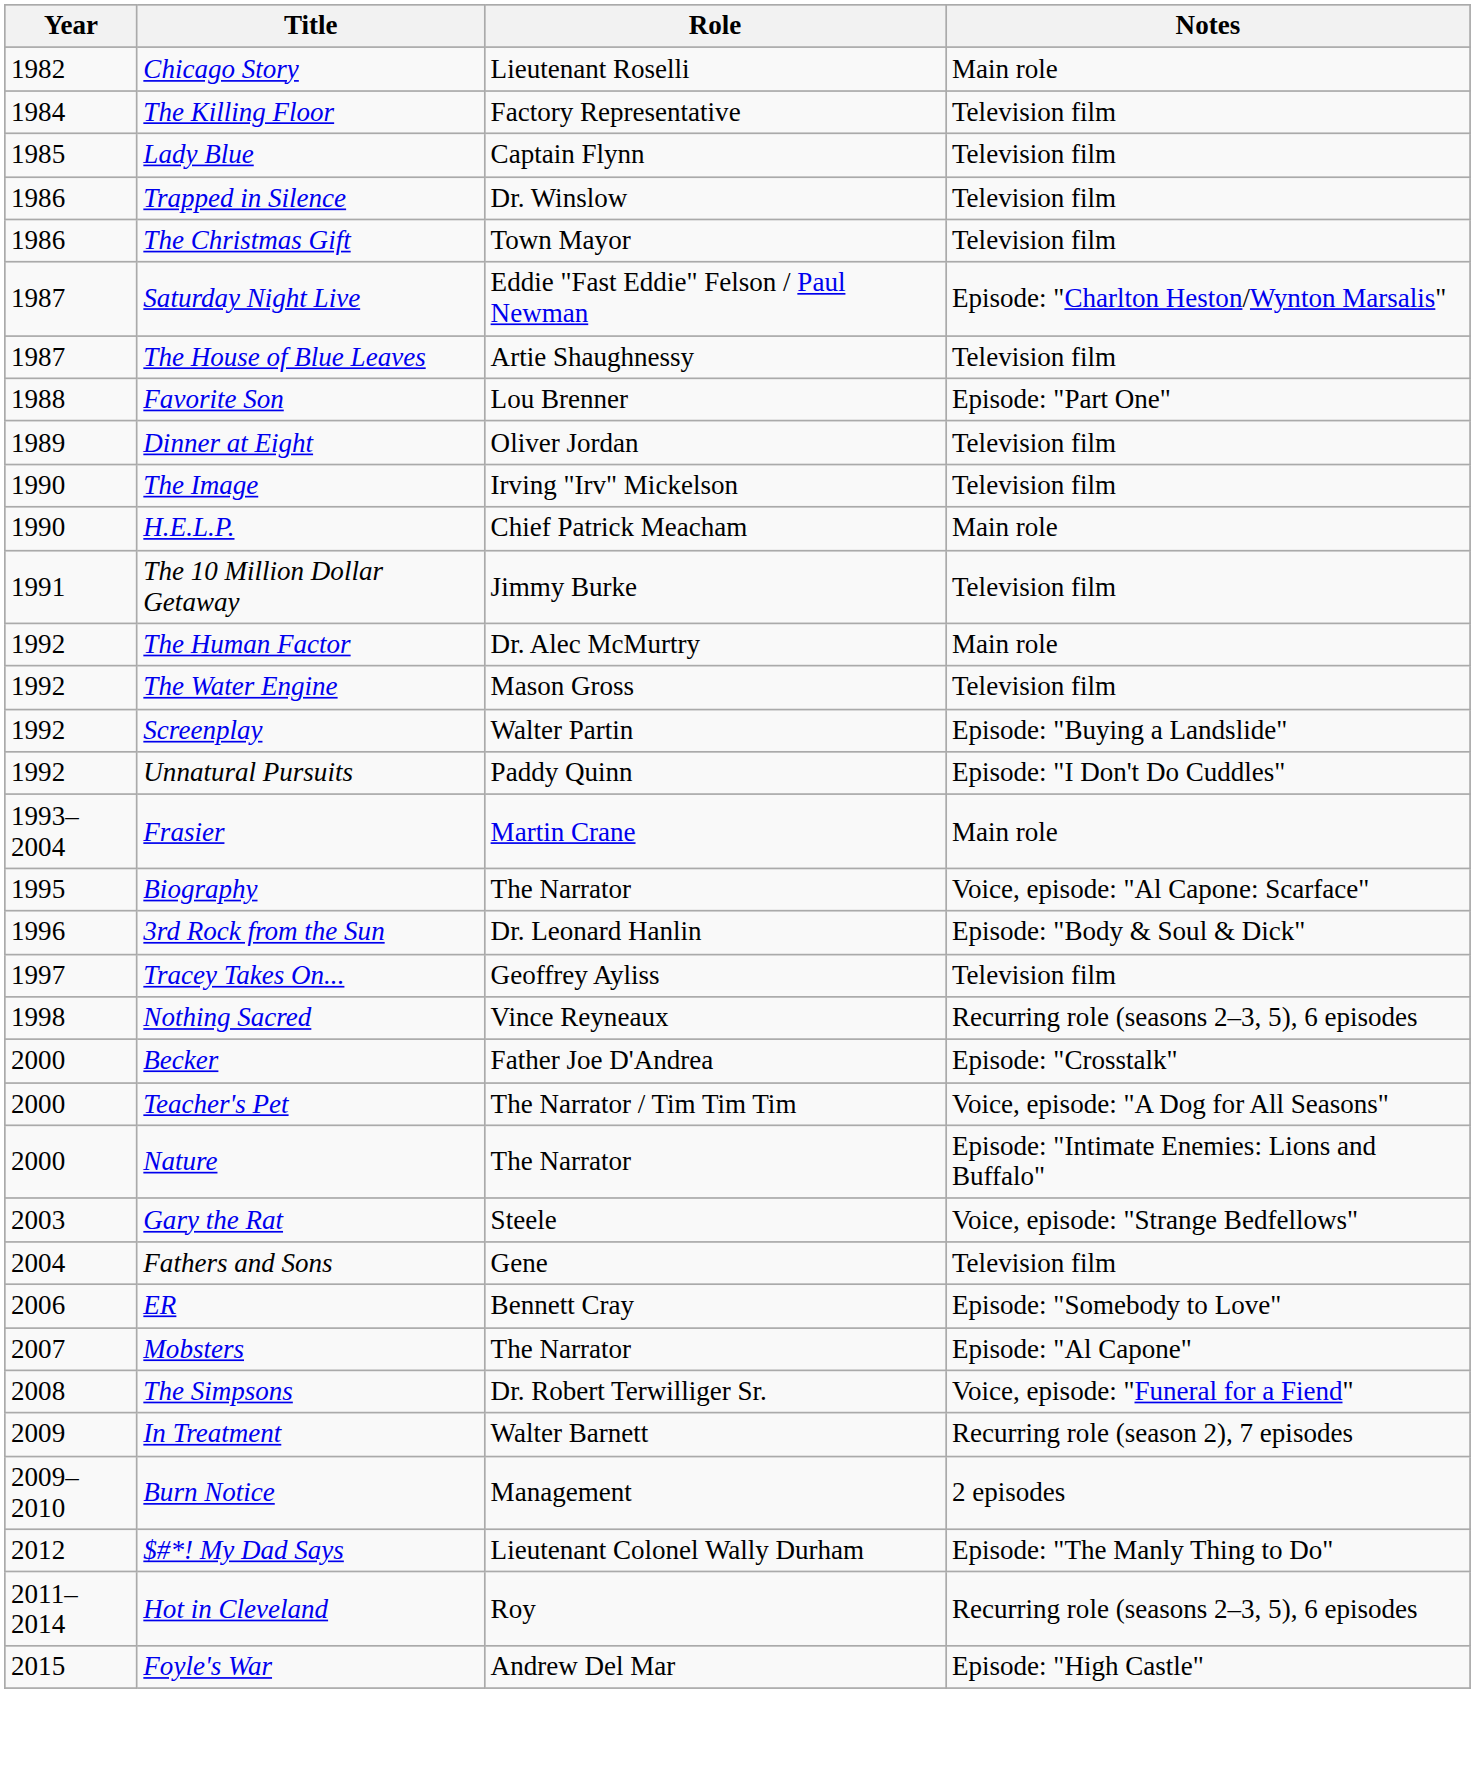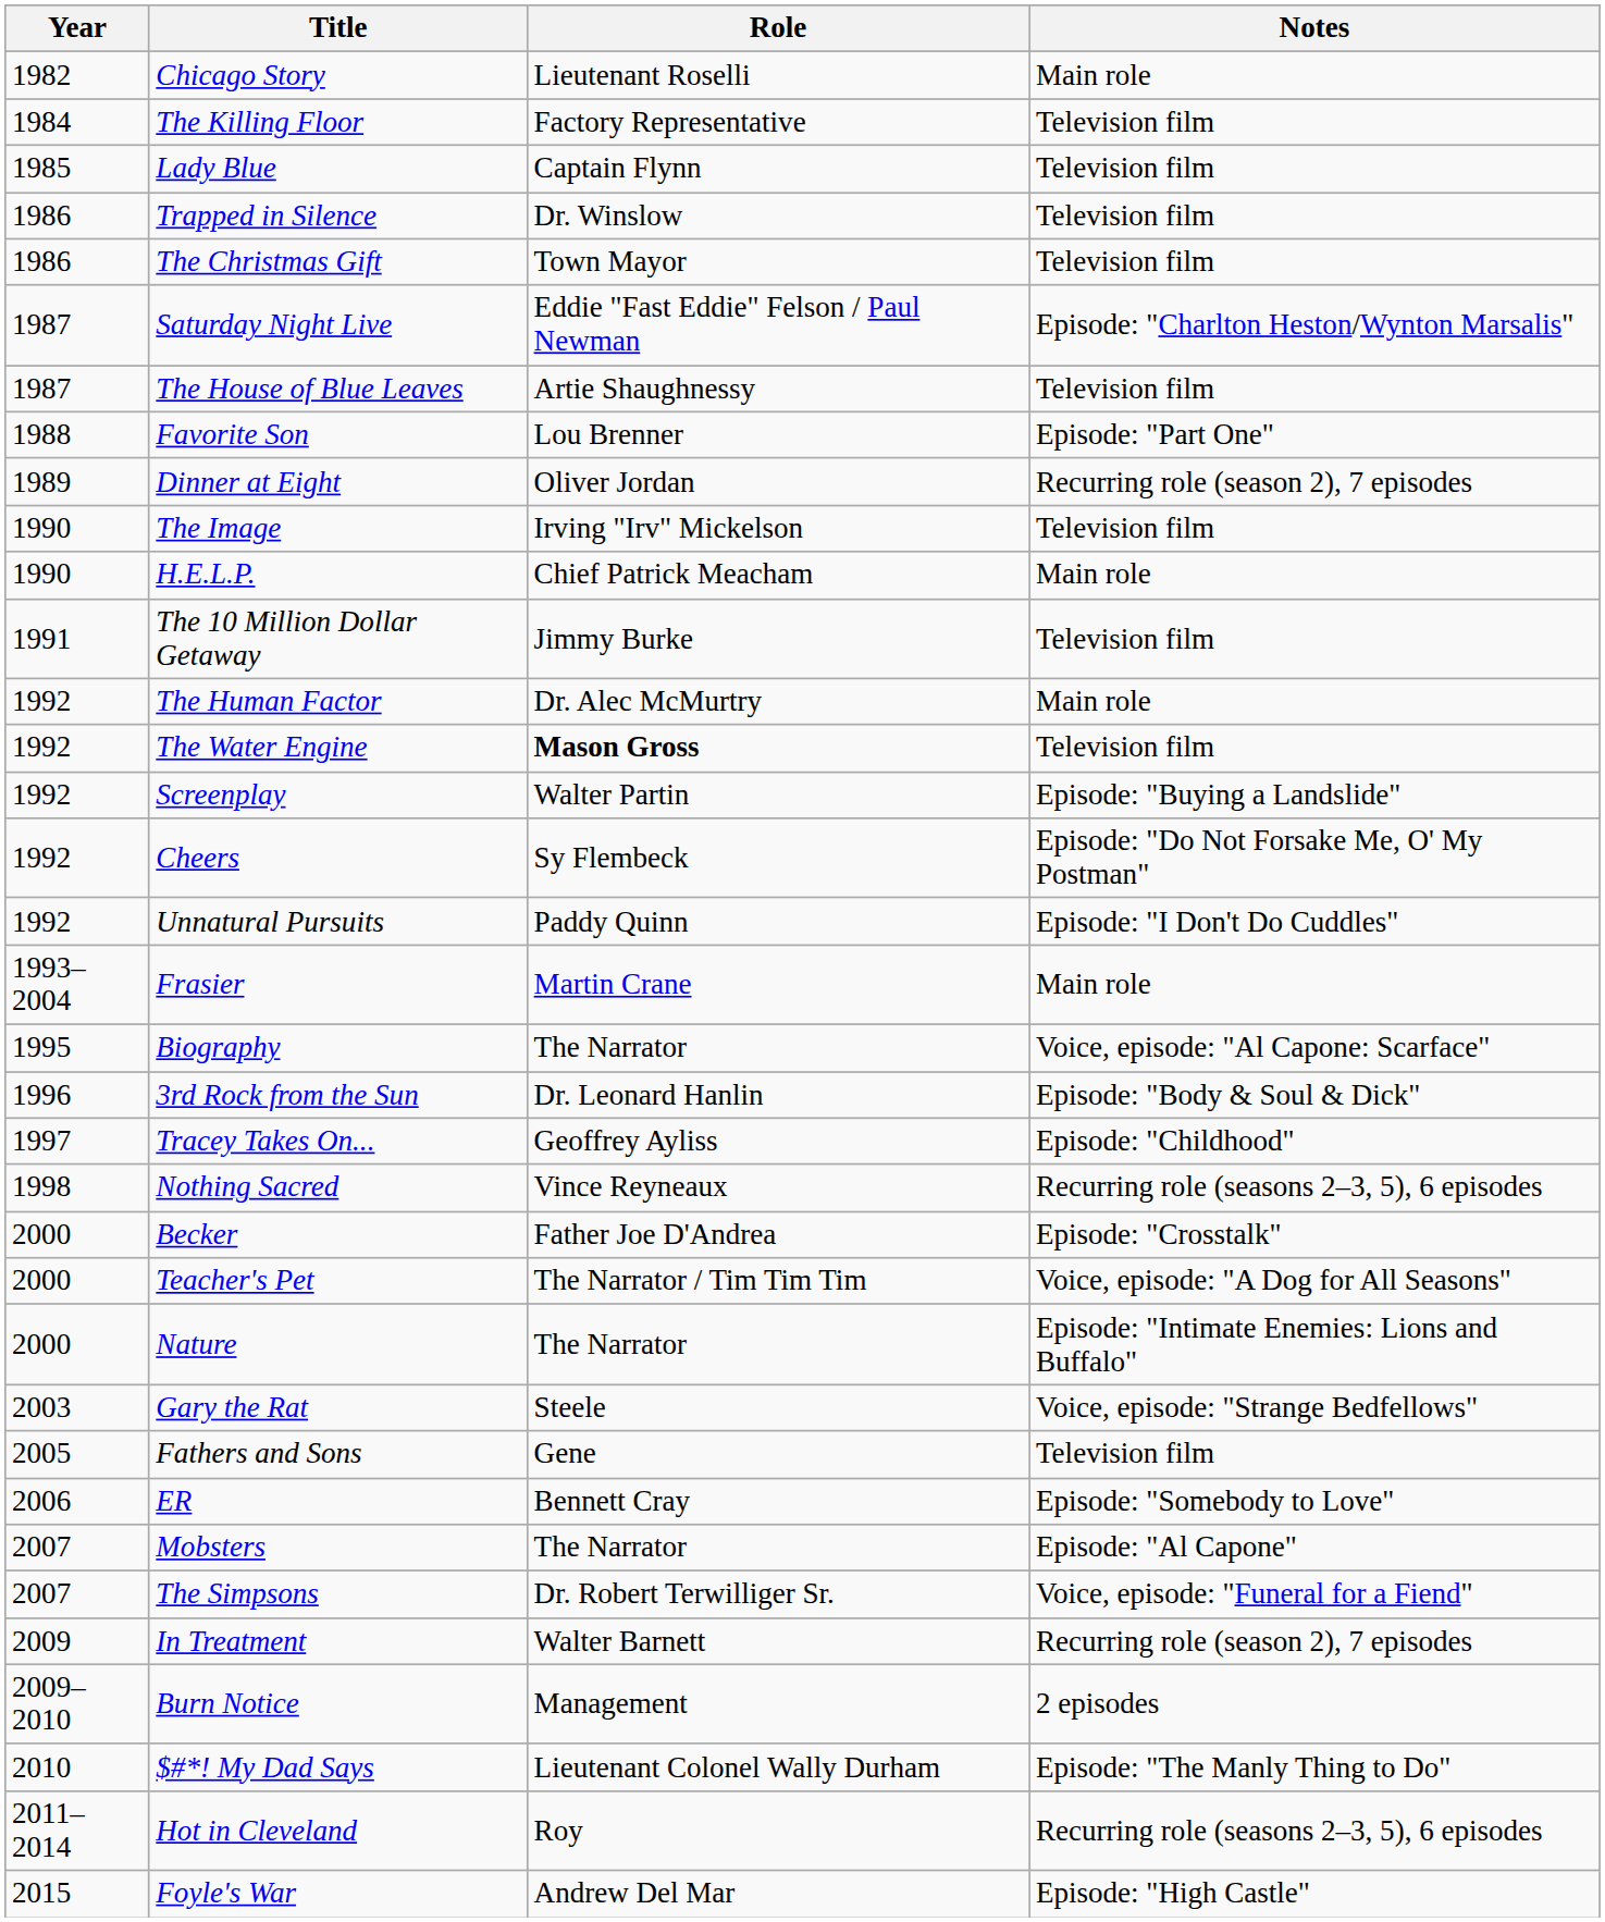Dinner at Eight | Notes: Television film -> Recurring role (season 2), 7 episodes
The Water Engine | Role: normal -> bold
+ row: 1992 | Cheers | Sy Flembeck | Episode: "Do Not Forsake Me, O' My Postman"
Tracey Takes On... | Notes: Television film -> Episode: "Childhood"
Fathers and Sons | Year: 2004 -> 2005
The Simpsons | Year: 2008 -> 2007
$#*! My Dad Says | Year: 2012 -> 2010
